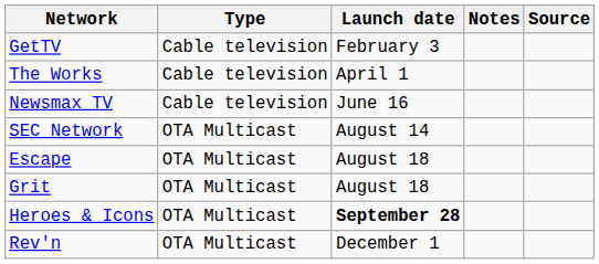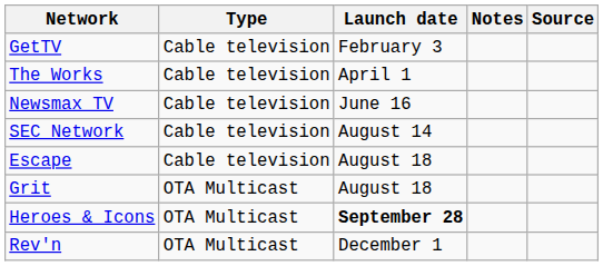SEC Network | Type: OTA Multicast -> Cable television
Escape | Type: OTA Multicast -> Cable television
